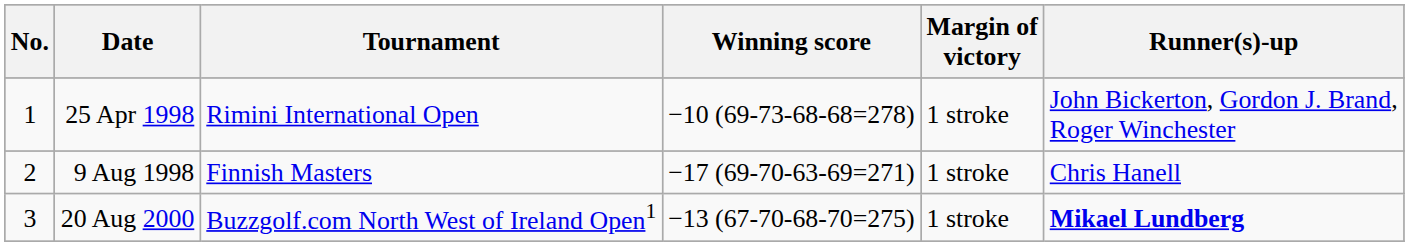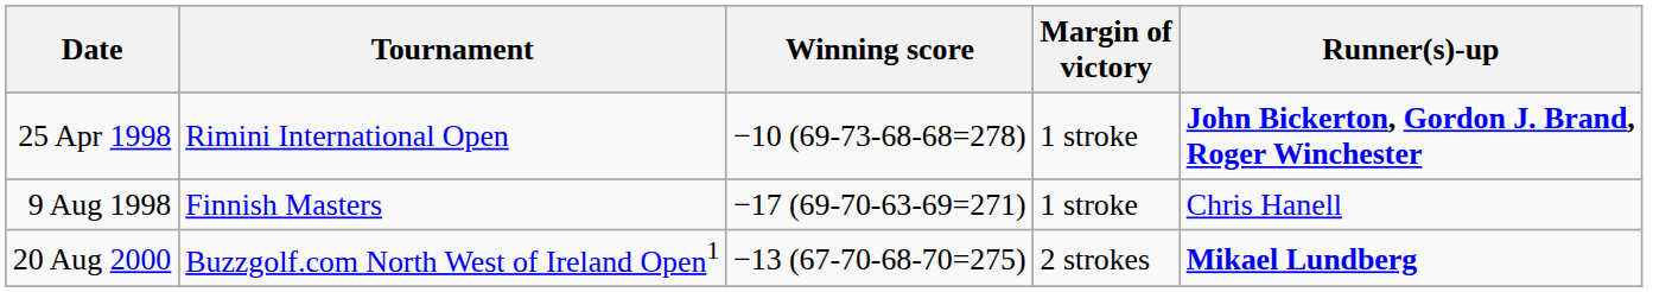- column: No. | 1 | 2 | 3
25 Apr 1998 | Runner(s)-up: normal -> bold
20 Aug 2000 | Margin of victory: 1 stroke -> 2 strokes
